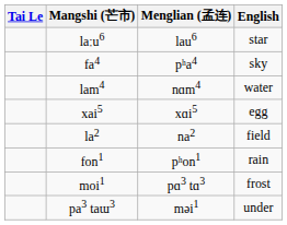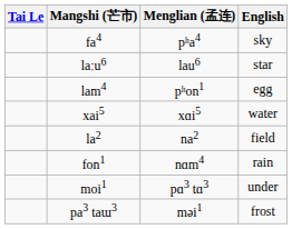rows swapped: fa4 <-> laːu6
lam4 | Menglian (孟连): nɑm4 -> pʰon1
lam4 | English: water -> egg
xai5 | English: egg -> water
fon1 | Menglian (孟连): pʰon1 -> nɑm4
moi1 | English: frost -> under
pa3 taɯ3 | English: under -> frost
